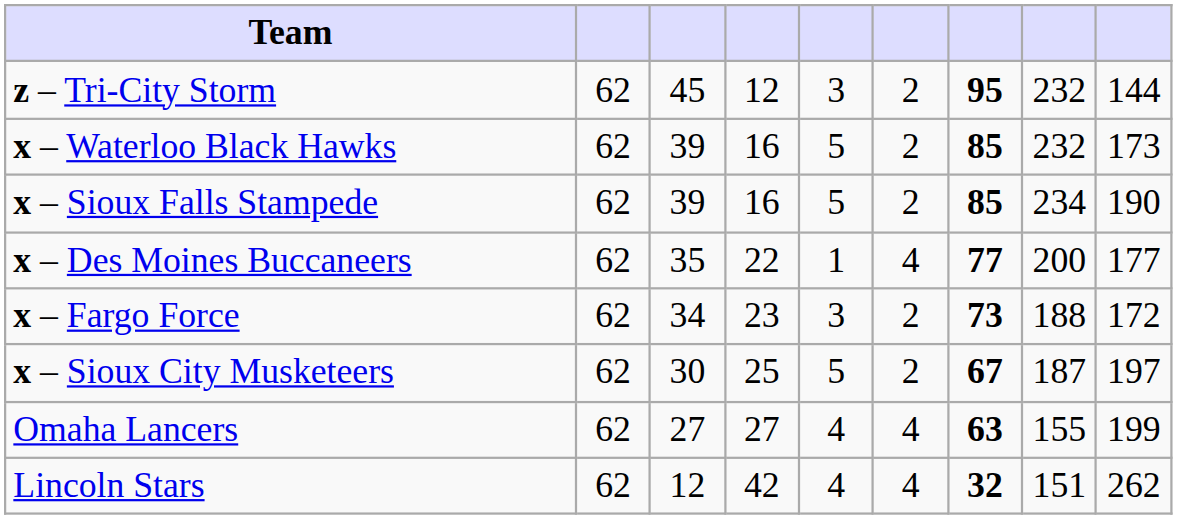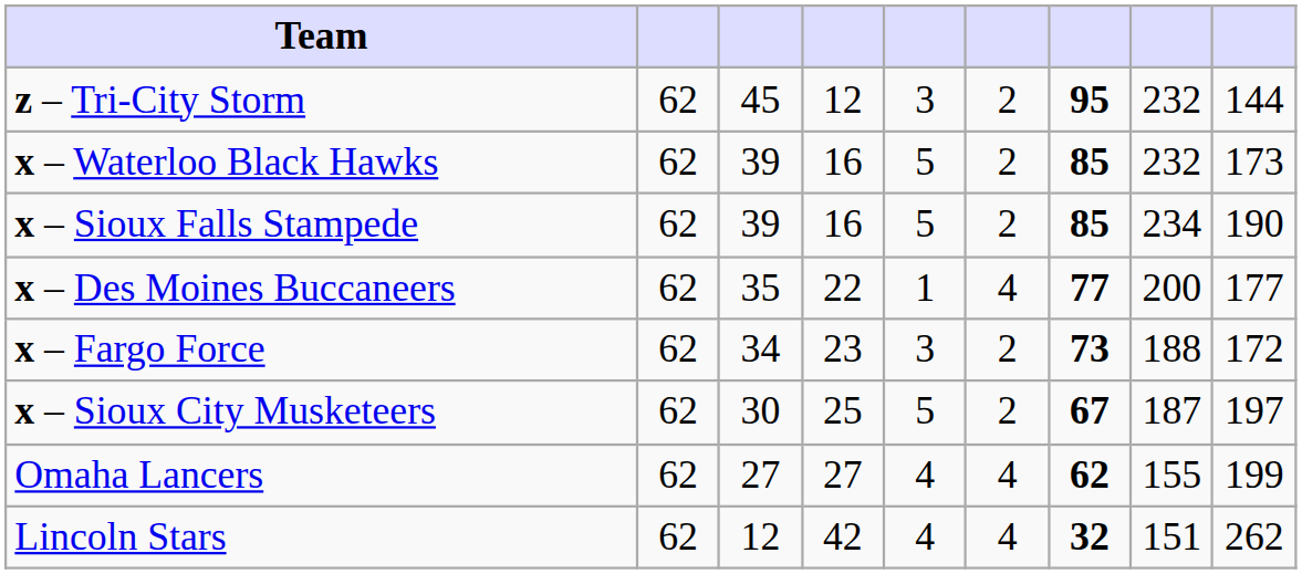Omaha Lancers | column 7: 63 -> 62
